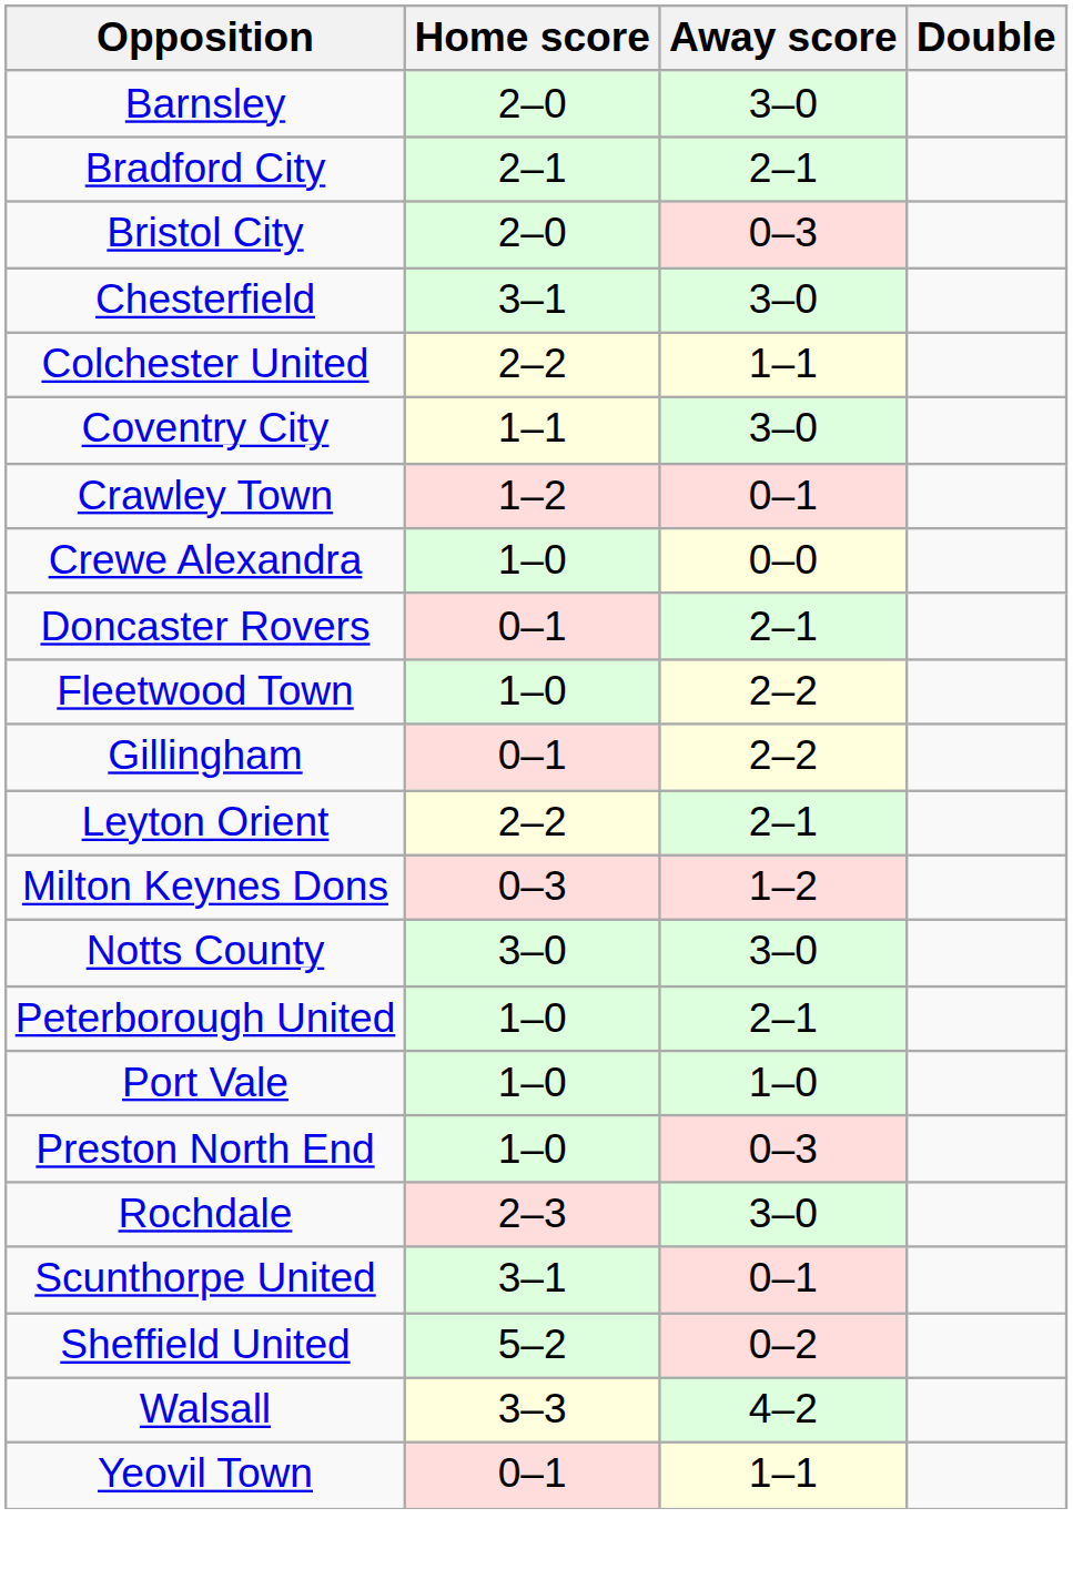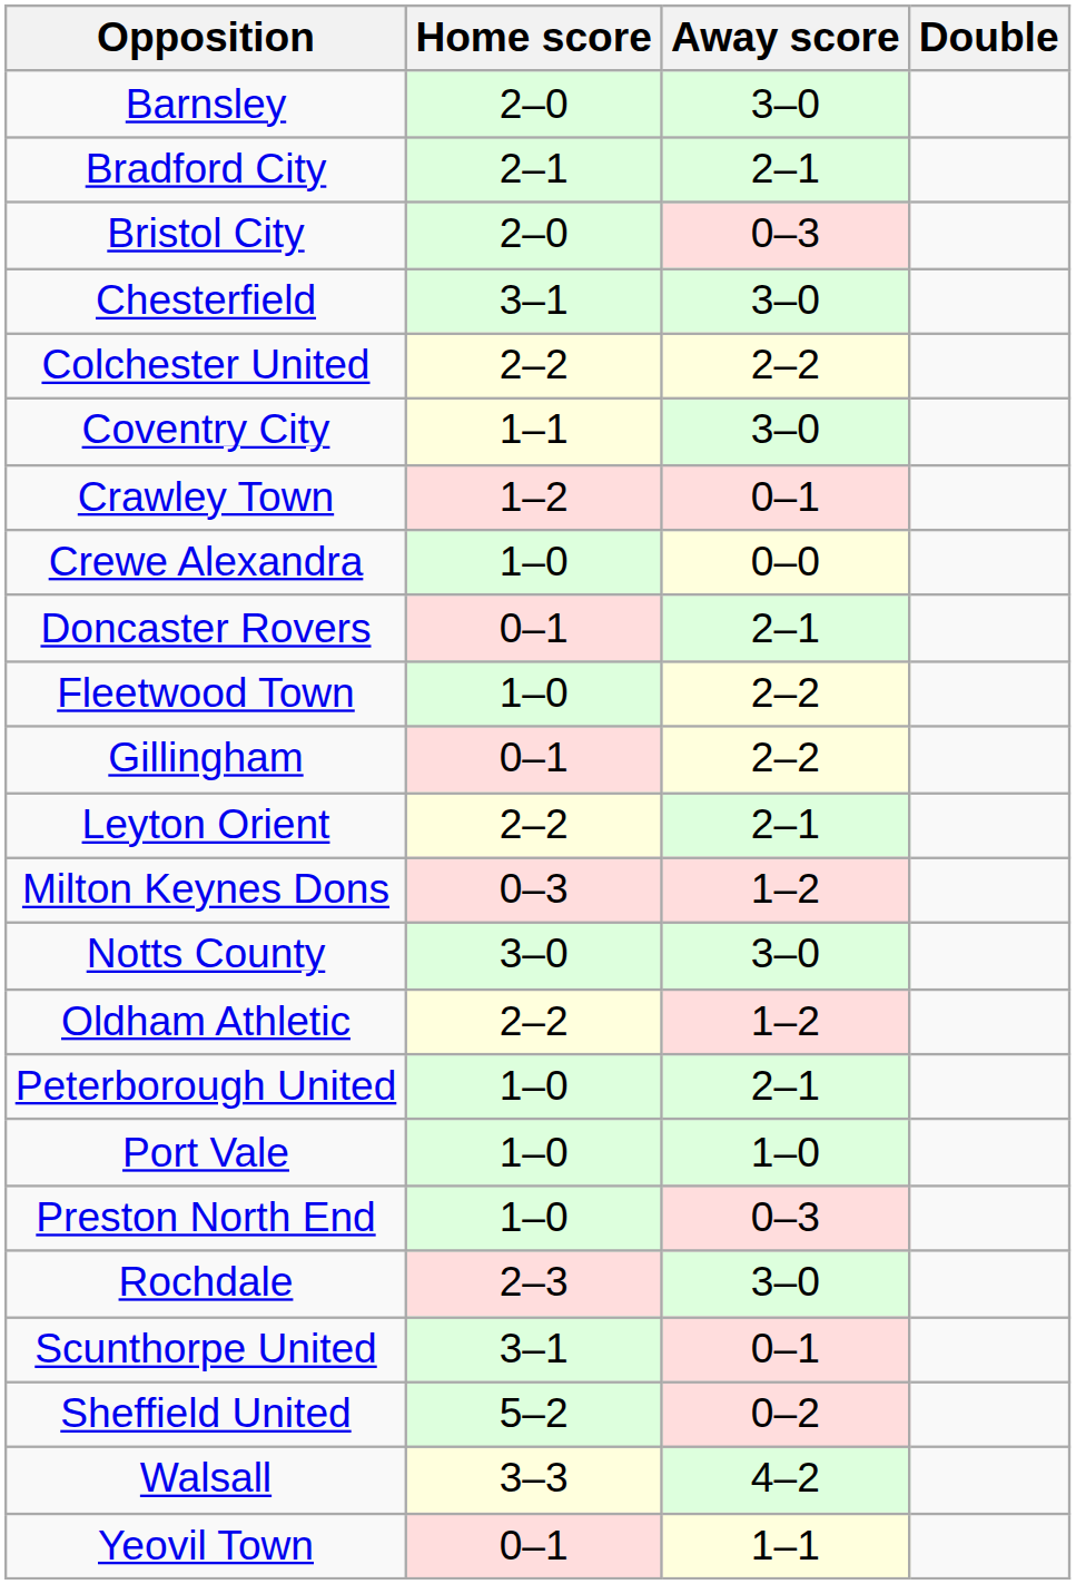Colchester United | Away score: 1–1 -> 2–2
+ row: Oldham Athletic | 2–2 | 1–2
